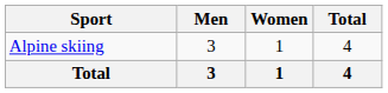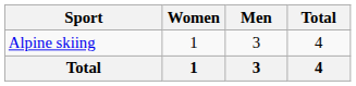columns swapped: Men <-> Women
